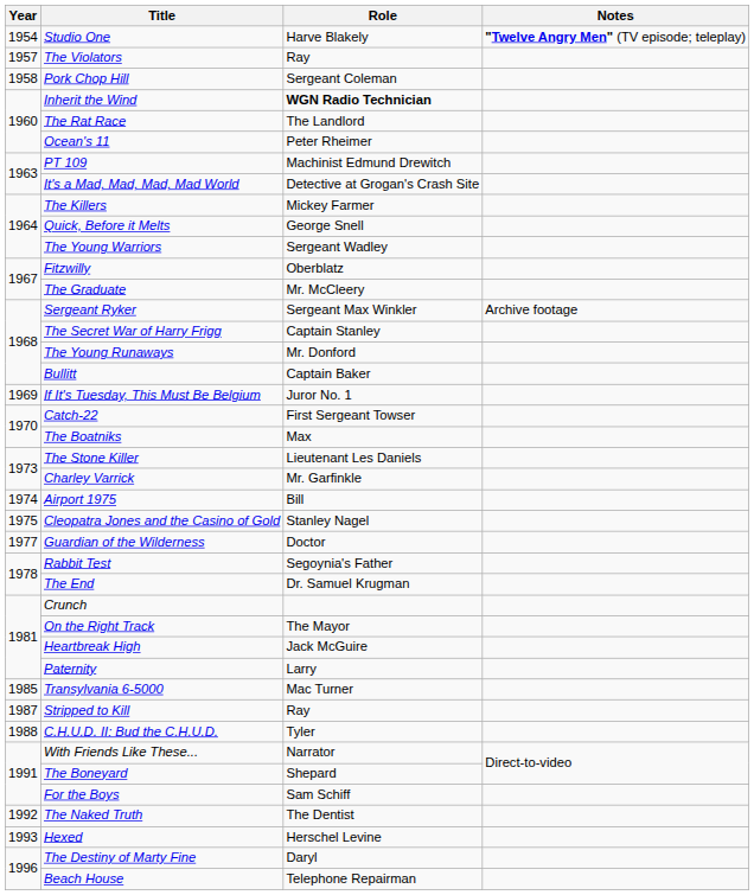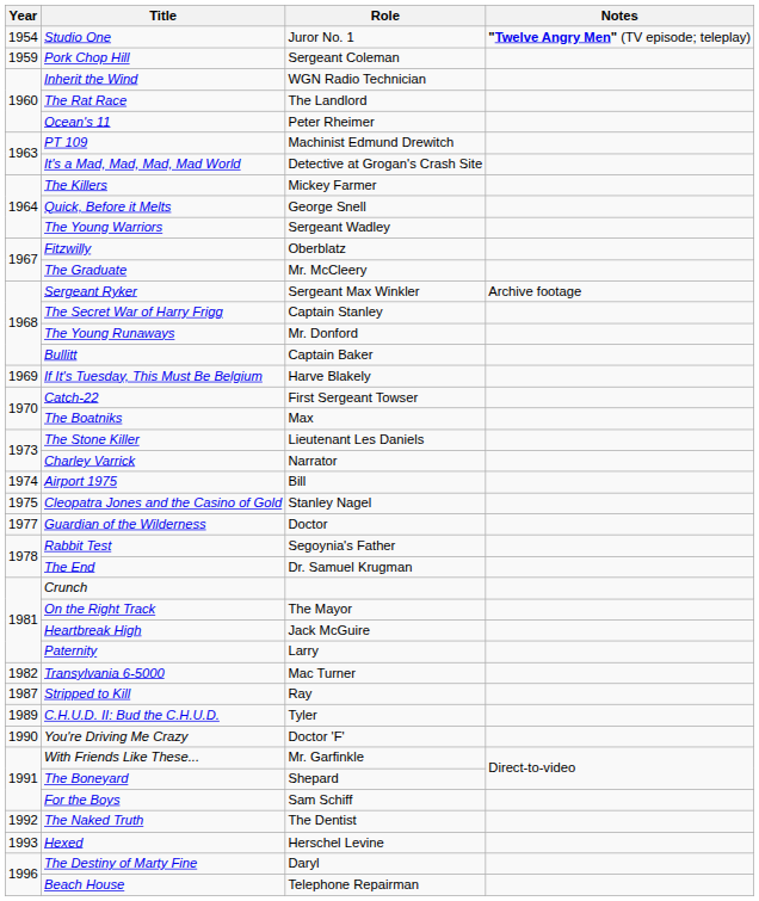Studio One | Role: Harve Blakely -> Juror No. 1
- row: 1957 | The Violators | Ray
Pork Chop Hill | Year: 1958 -> 1959
Inherit the Wind | Role: bold -> normal
If It's Tuesday, This Must Be Belgium | Role: Juror No. 1 -> Harve Blakely
Charley Varrick | Role: Mr. Garfinkle -> Narrator
Transylvania 6-5000 | Year: 1985 -> 1982
C.H.U.D. II: Bud the C.H.U.D. | Year: 1988 -> 1989
+ row: 1990 | You're Driving Me Crazy | Doctor 'F'
With Friends Like These... | Role: Narrator -> Mr. Garfinkle
